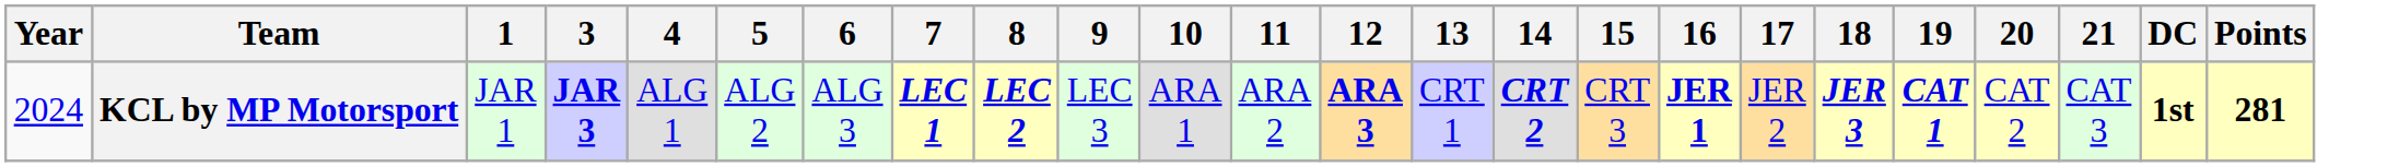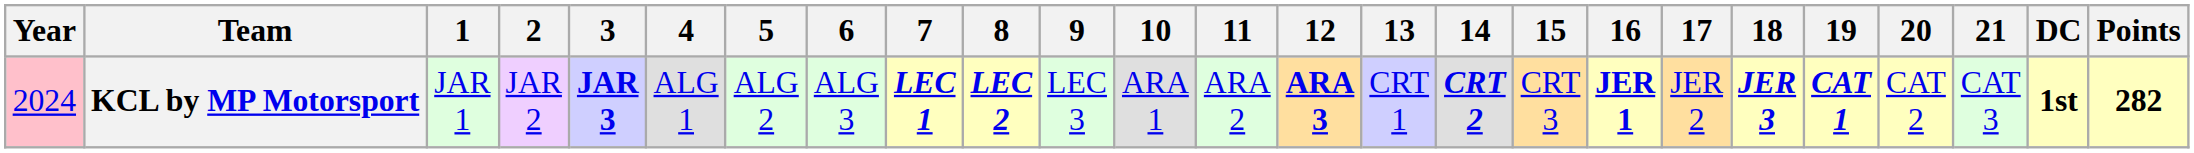+ column: 2 | JAR 2
KCL by MP Motorsport | Year: no background -> pink background
KCL by MP Motorsport | Points: 281 -> 282
